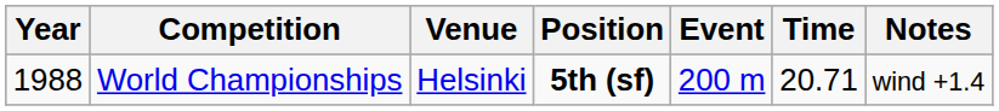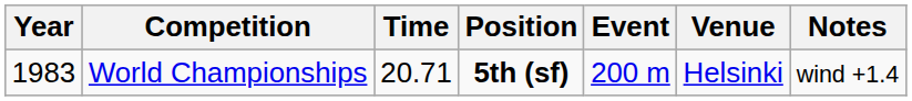columns swapped: Venue <-> Time
World Championships | Year: 1988 -> 1983
